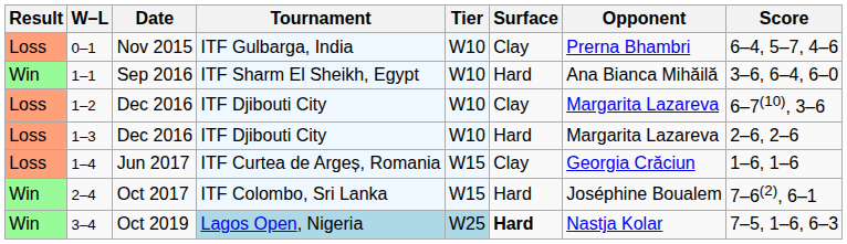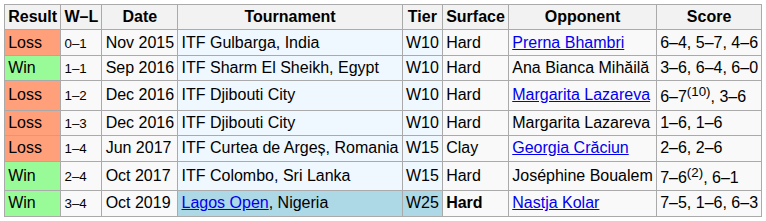0–1 | Surface: Clay -> Hard
1–2 | Surface: Clay -> Hard
1–3 | Score: 2–6, 2–6 -> 1–6, 1–6
1–4 | Score: 1–6, 1–6 -> 2–6, 2–6
